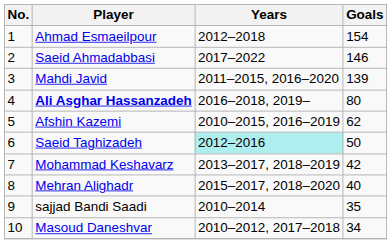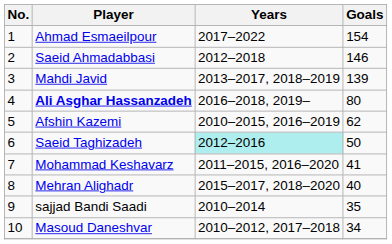Ahmad Esmaeilpour | Years: 2012–2018 -> 2017–2022
Saeid Ahmadabbasi | Years: 2017–2022 -> 2012–2018
Mahdi Javid | Years: 2011–2015, 2016–2020 -> 2013–2017, 2018–2019
Mohammad Keshavarz | Years: 2013–2017, 2018–2019 -> 2011–2015, 2016–2020
Mohammad Keshavarz | Goals: 42 -> 41
